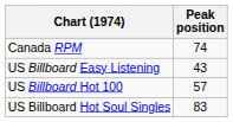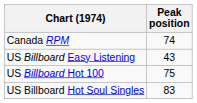US Billboard Hot 100 | Peak position: 57 -> 75
